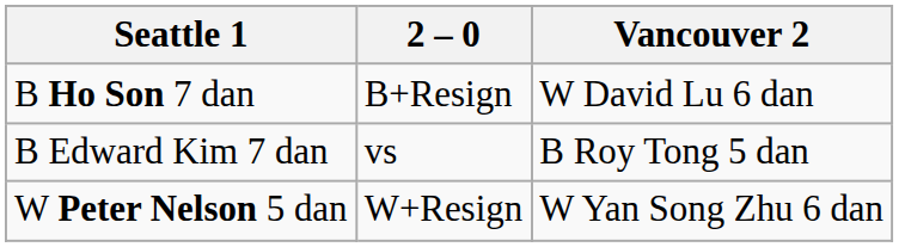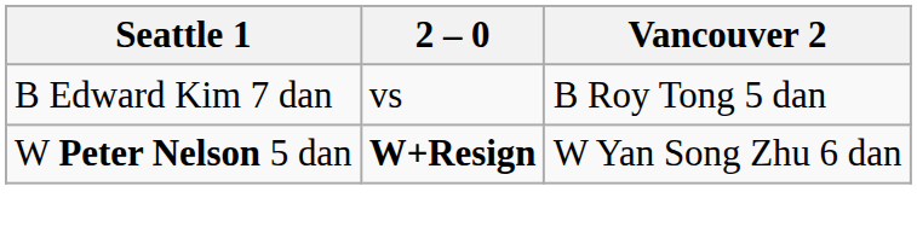- row: B Ho Son 7 dan | B+Resign | W David Lu 6 dan
W Peter Nelson 5 dan | 2 – 0: normal -> bold
